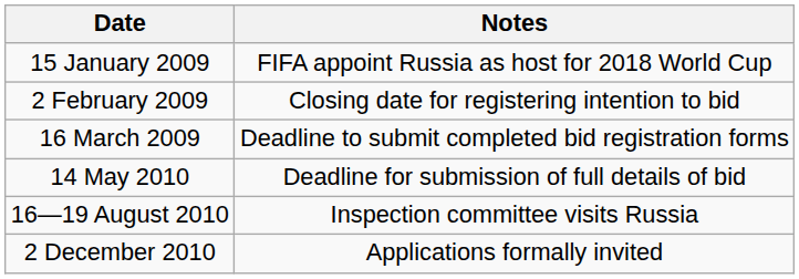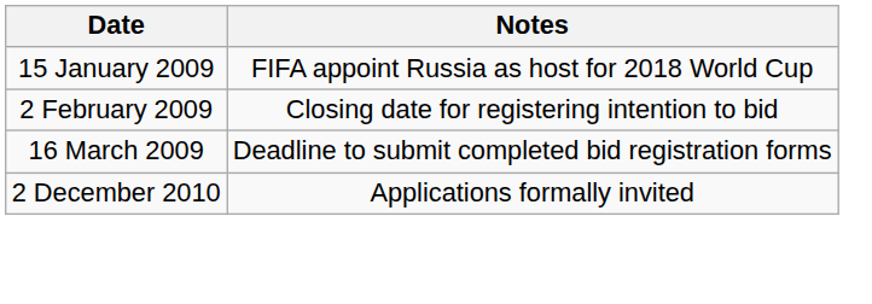- row: 14 May 2010 | Deadline for submission of full details of bid
- row: 16—19 August 2010 | Inspection committee visits Russia
